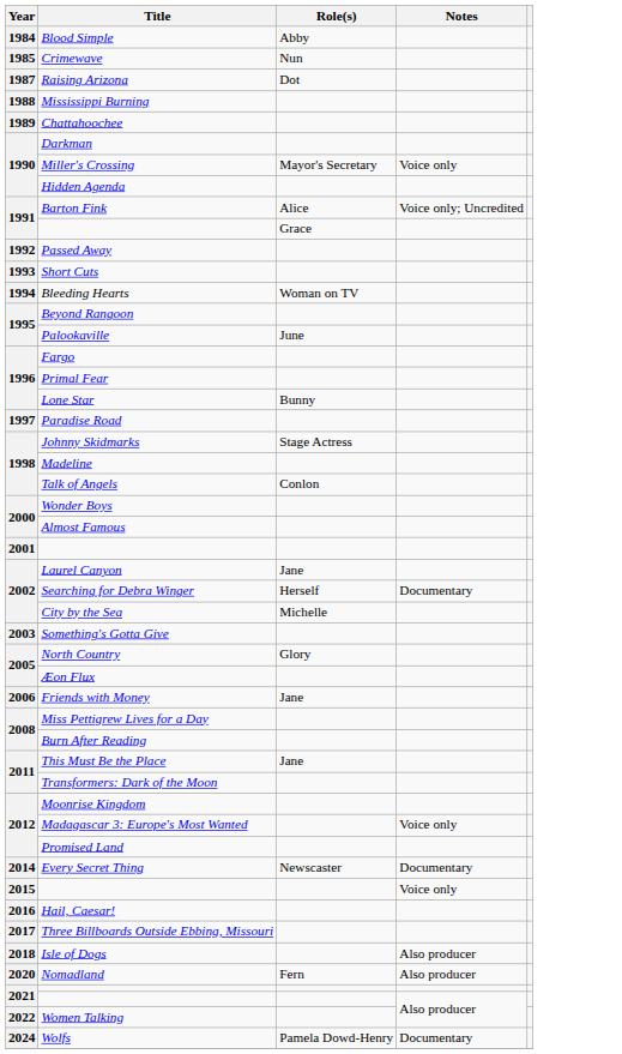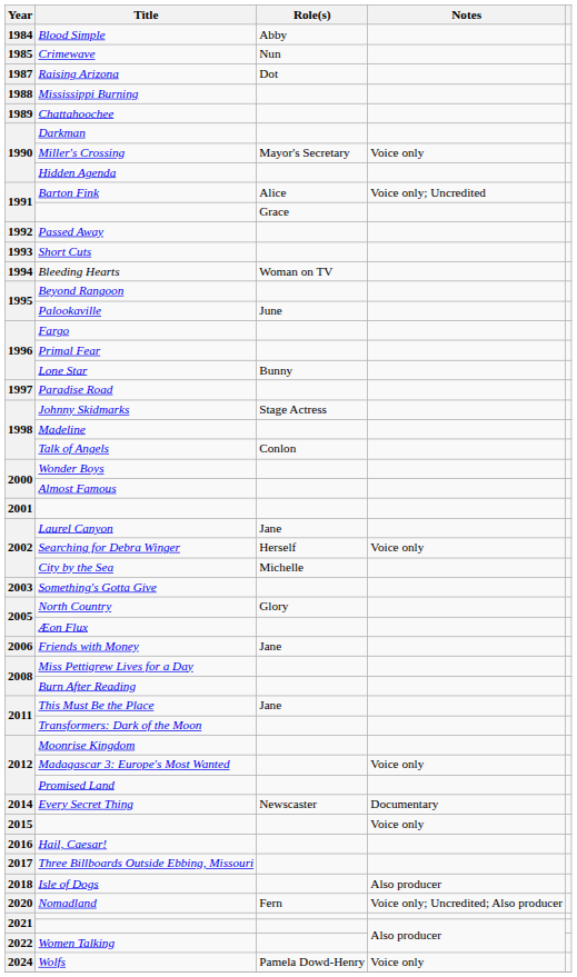Searching for Debra Winger | Notes: Documentary -> Voice only
Nomadland | Notes: Also producer -> Voice only; Uncredited; Also producer
Wolfs | Notes: Documentary -> Voice only
